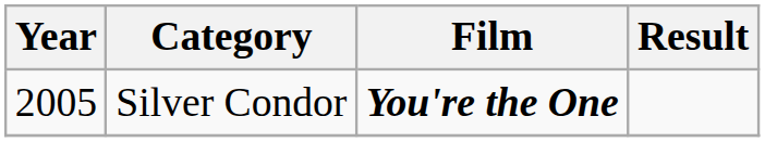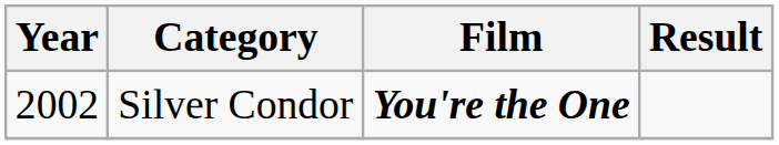Silver Condor | Year: 2005 -> 2002
